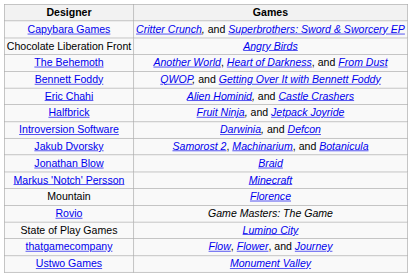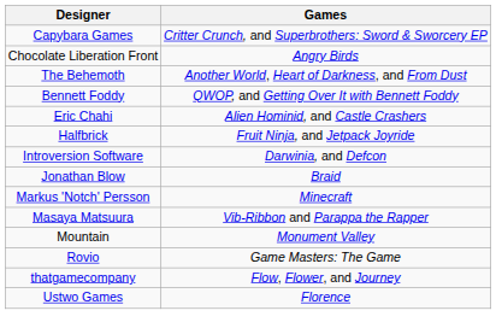- row: Jakub Dvorsky | Samorost 2, Machinarium, and Botanicula
+ row: Masaya Matsuura | Vib-Ribbon and Parappa the Rapper
Mountain | Games: Florence -> Monument Valley
- row: State of Play Games | Lumino City
Ustwo Games | Games: Monument Valley -> Florence
